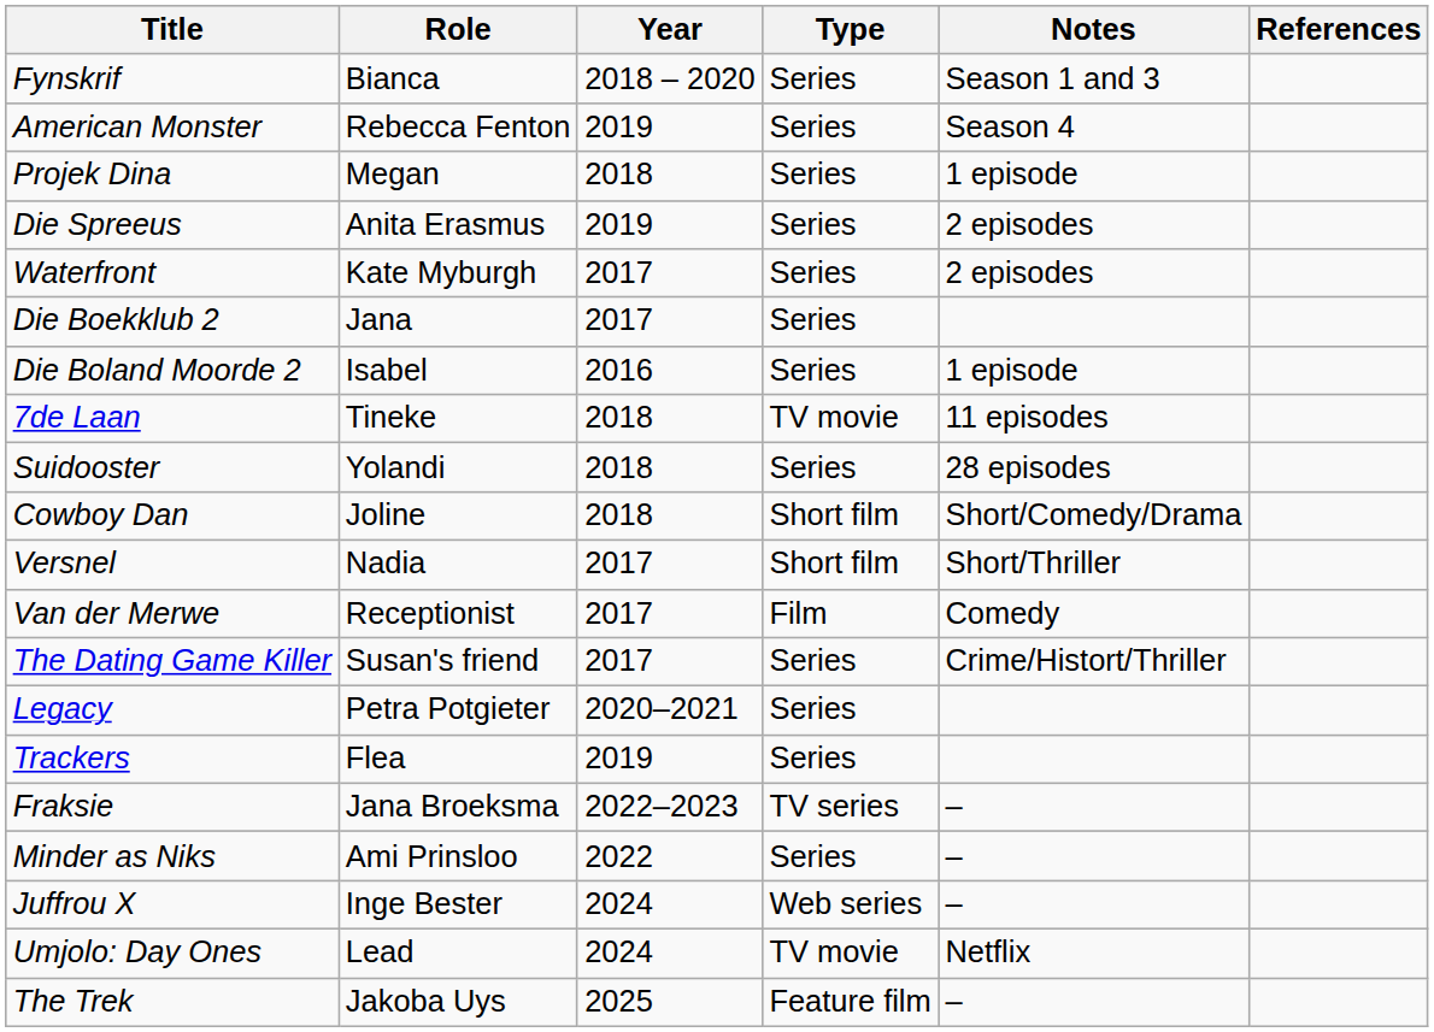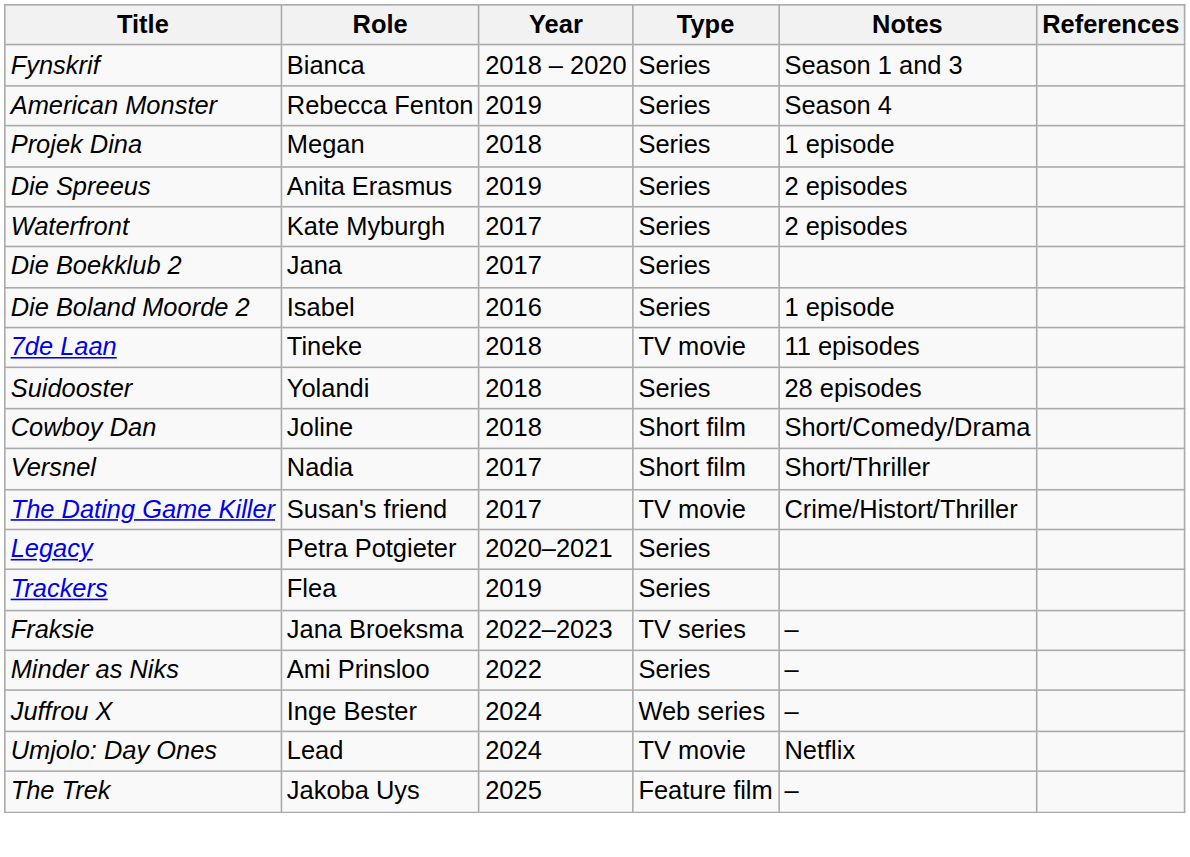- row: Van der Merwe | Receptionist | 2017 | Film | Comedy
The Dating Game Killer | Type: Series -> TV movie
